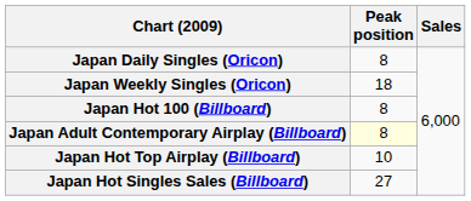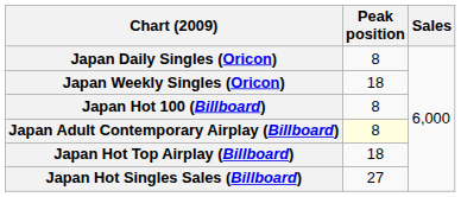Japan Hot Top Airplay (Billboard) | Peak position: 10 -> 18
